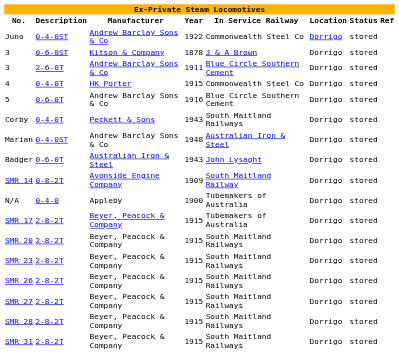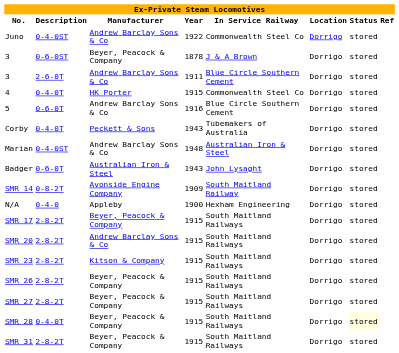3 / 1878 | Manufacturer: Kitson & Company -> Beyer, Peacock & Company
Corby | In Service Railway: South Maitland Railways -> Tubemakers of Australia
N/A | In Service Railway: Tubemakers of Australia -> Hexham Engineering
SMR 17 | In Service Railway: Tubemakers of Australia -> South Maitland Railways
SMR 20 | Manufacturer: Beyer, Peacock & Company -> Andrew Barclay Sons & Co
SMR 23 | Manufacturer: Beyer, Peacock & Company -> Kitson & Company
SMR 28 | Description: 2-8-2T -> 0-4-0T
SMR 28 | Status: no background -> lightyellow background
